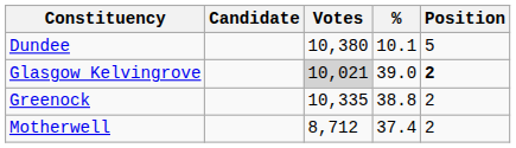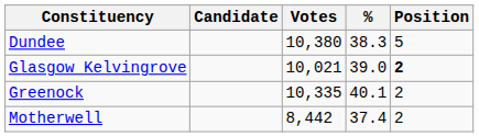Dundee | %: 10.1 -> 38.3
Glasgow Kelvingrove | Votes: lightgrey background -> no background
Greenock | %: 38.8 -> 40.1
Motherwell | Votes: 8,712 -> 8,442
